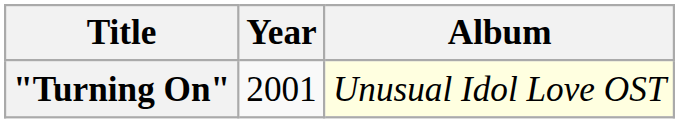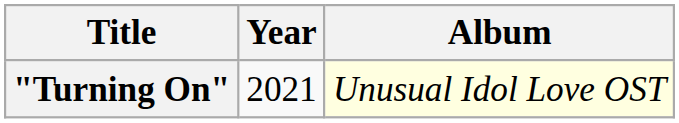"Turning On" | Year: 2001 -> 2021
